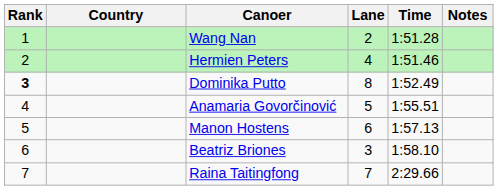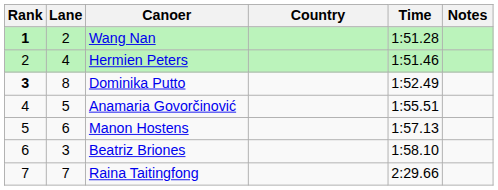columns swapped: Lane <-> Country
Wang Nan | Rank: normal -> bold
